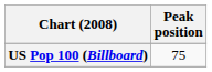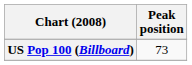US Pop 100 (Billboard) | Peak position: 75 -> 73
